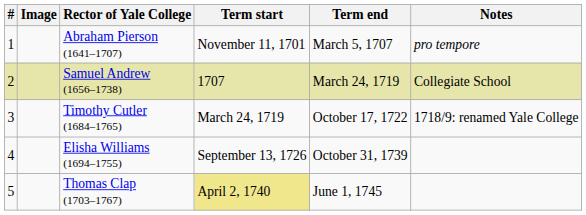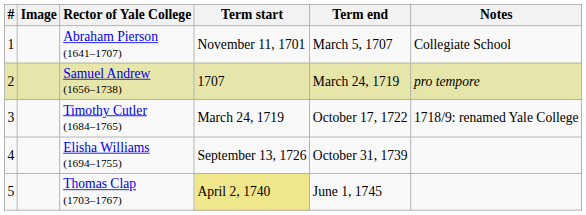Abraham Pierson (1641–1707) | Notes: pro tempore -> Collegiate School
Samuel Andrew (1656–1738) | Notes: Collegiate School -> pro tempore
